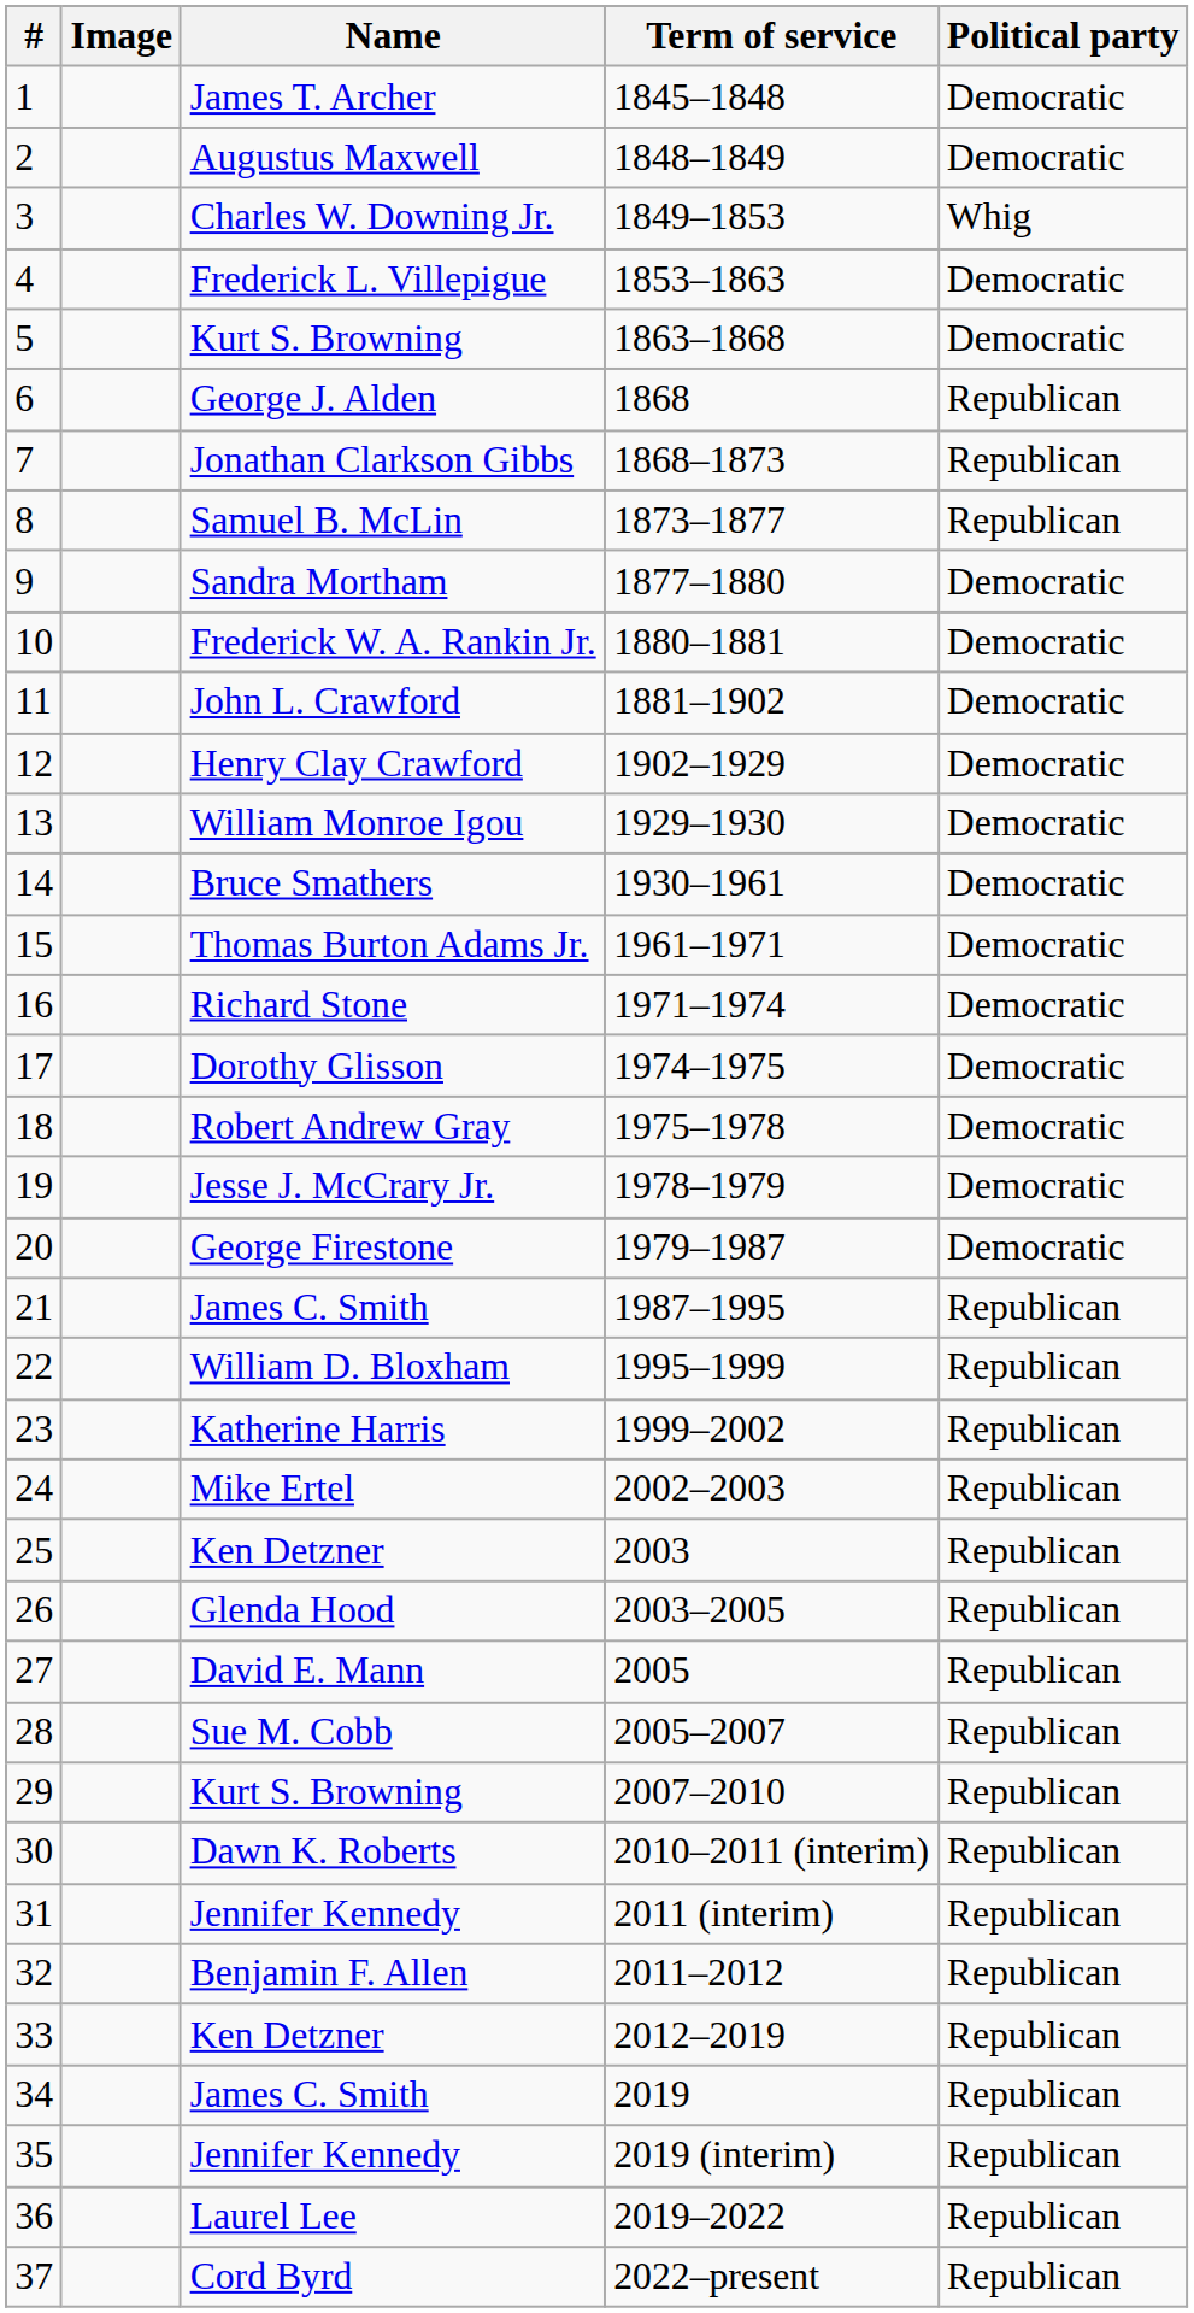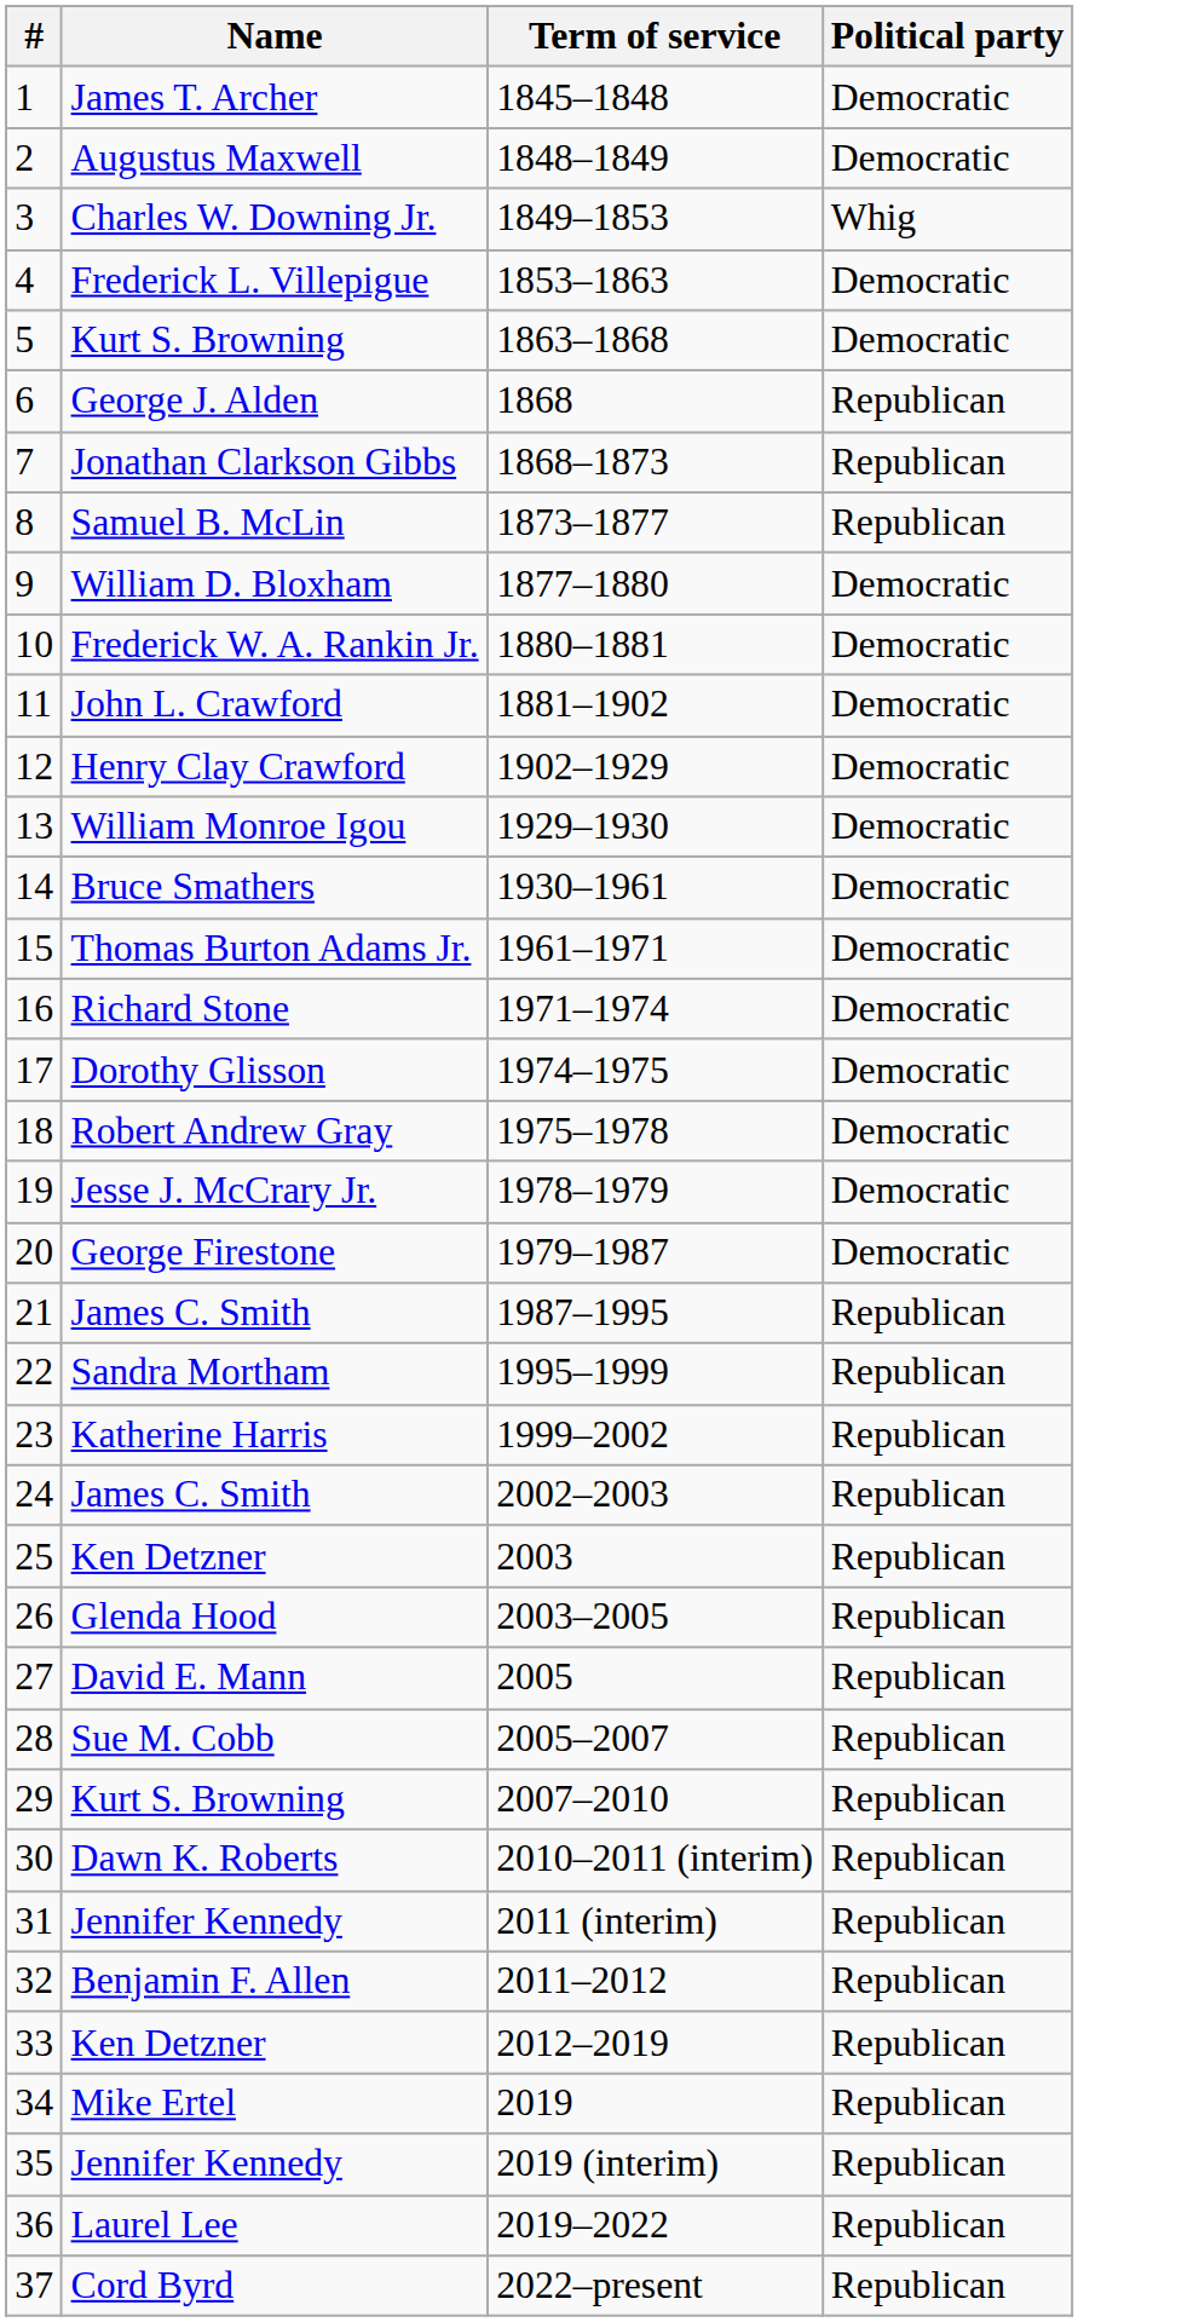- column: Image
9 | Name: Sandra Mortham -> William D. Bloxham
22 | Name: William D. Bloxham -> Sandra Mortham
24 | Name: Mike Ertel -> James C. Smith
34 | Name: James C. Smith -> Mike Ertel
